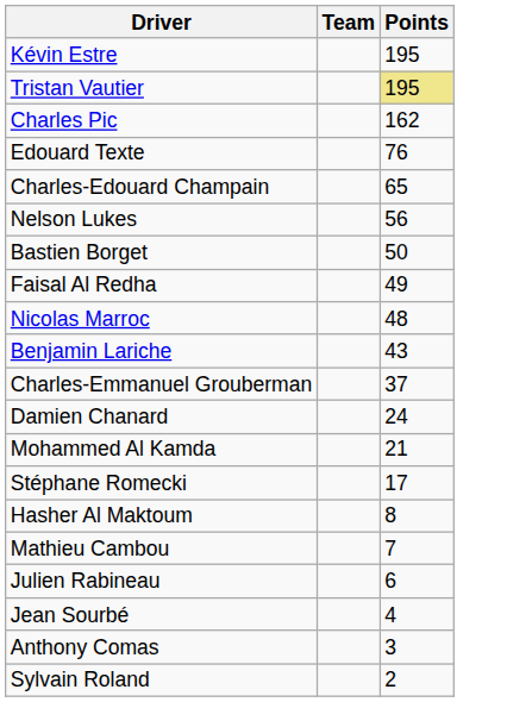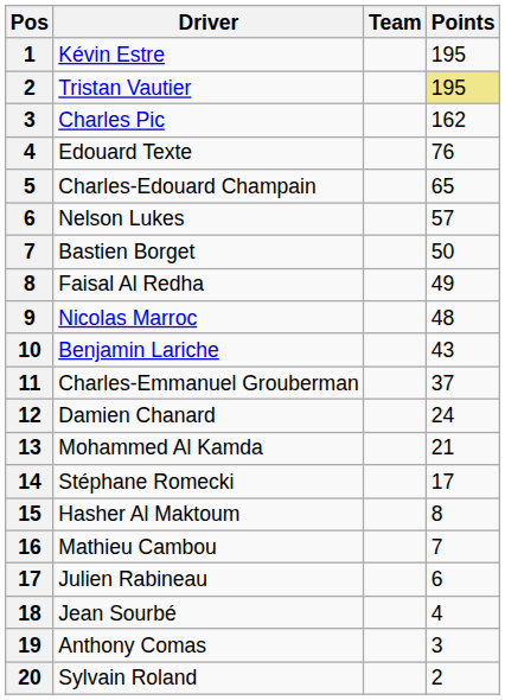+ column: Pos | 1 | 2 | 3 | 4 | 5 | 6 | 7 | 8 | 9 | 10 | 11 | 12 | 13 | 14 | 15 | 16 | 17 | 18 | 19 | 20
Nelson Lukes | Points: 56 -> 57
